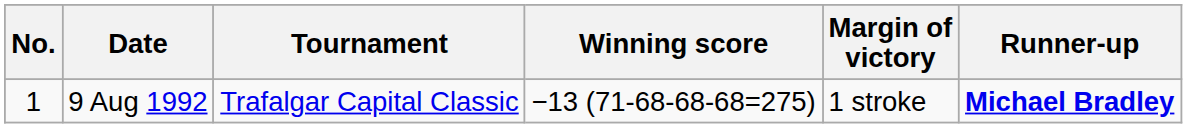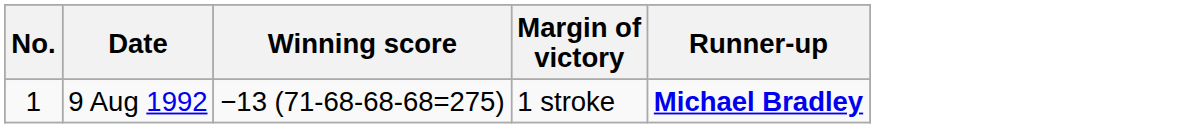- column: Tournament | Trafalgar Capital Classic
